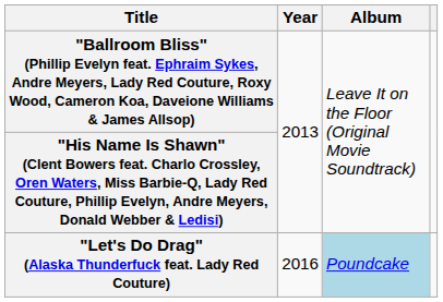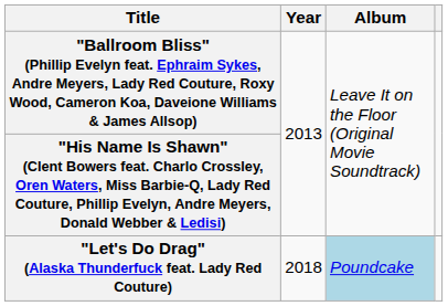"Let's Do Drag" (Alaska Thunderfuck feat. Lady Red Couture) | Year: 2016 -> 2018
